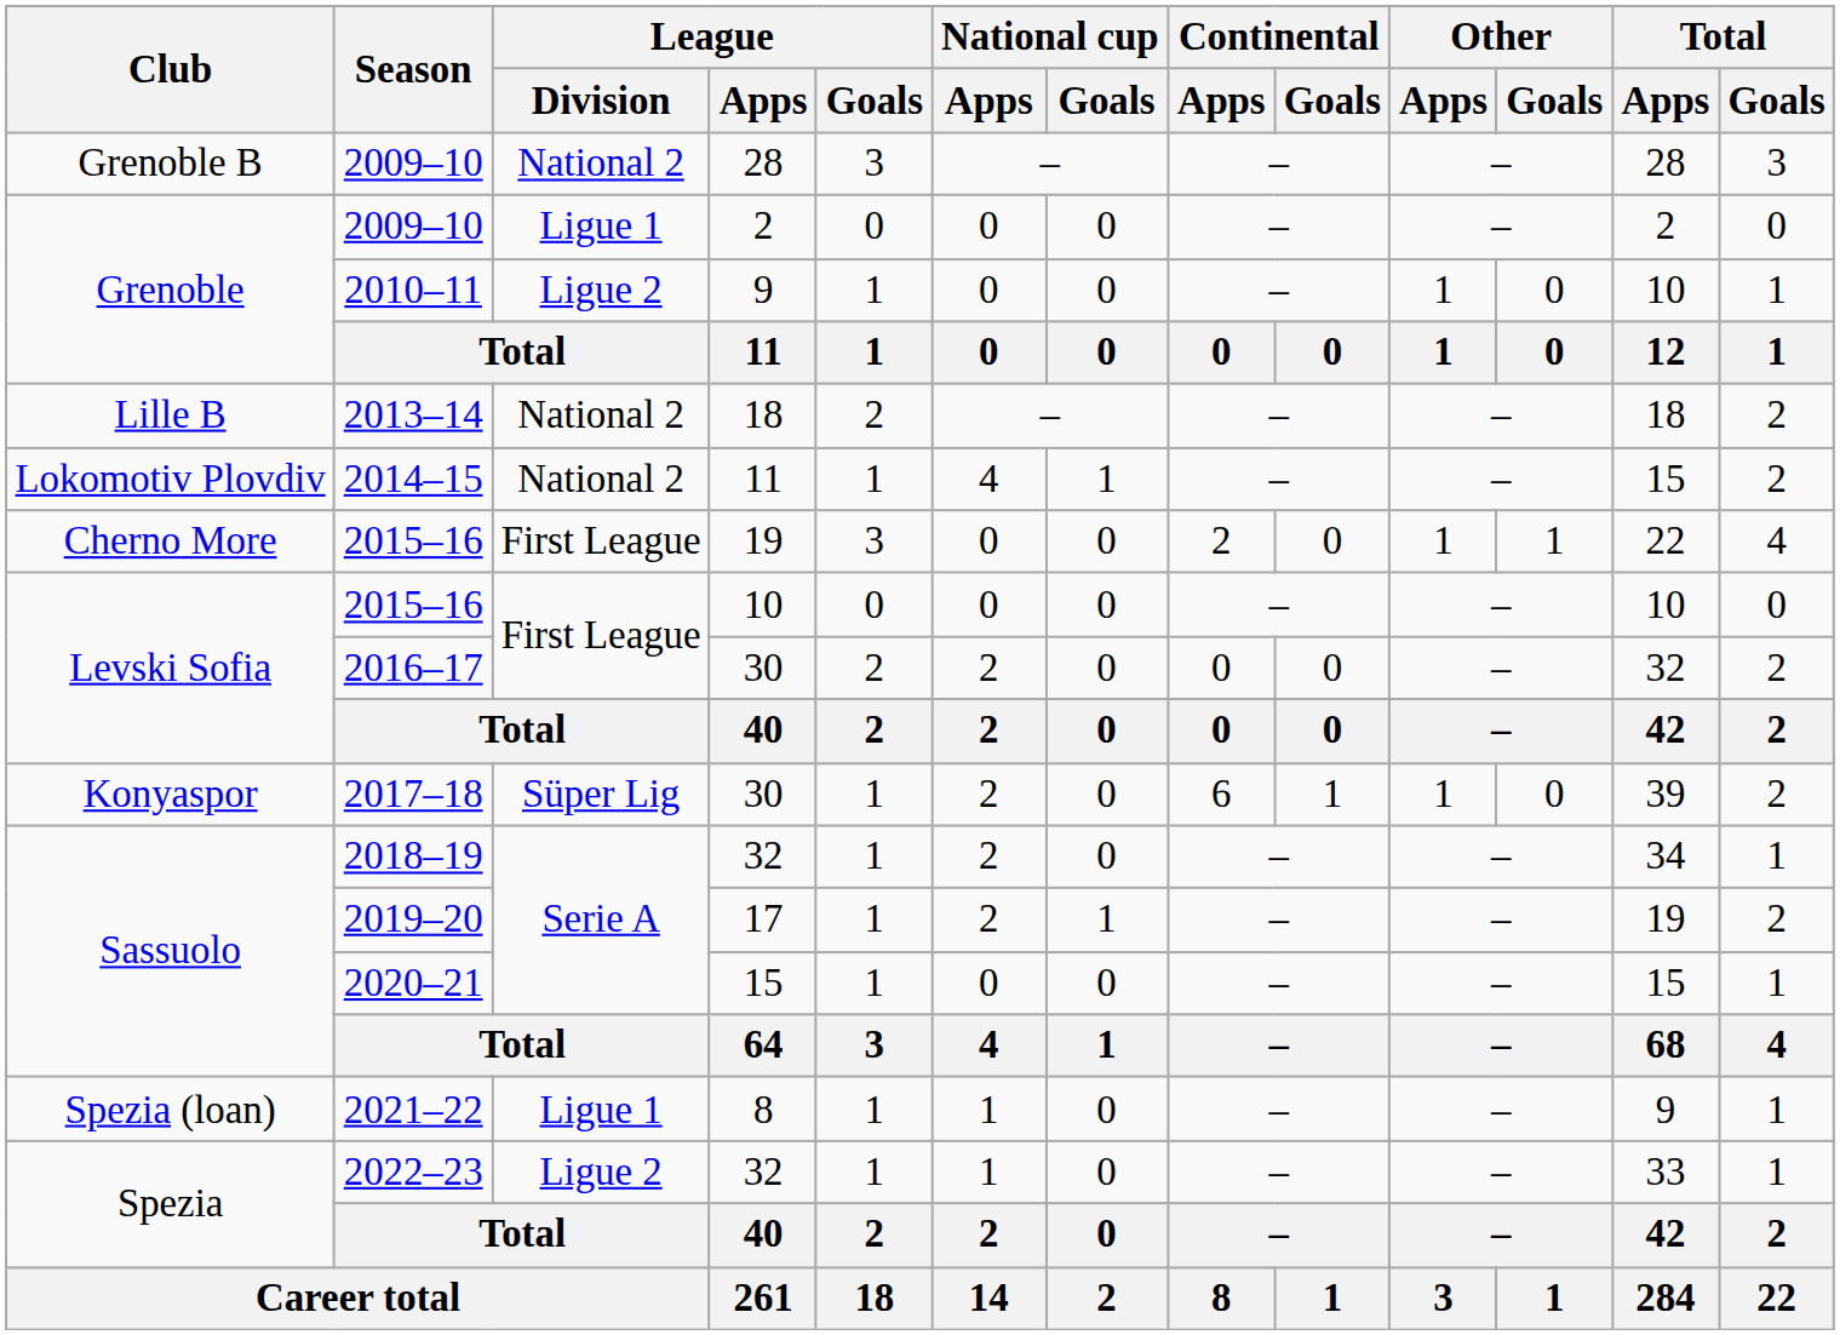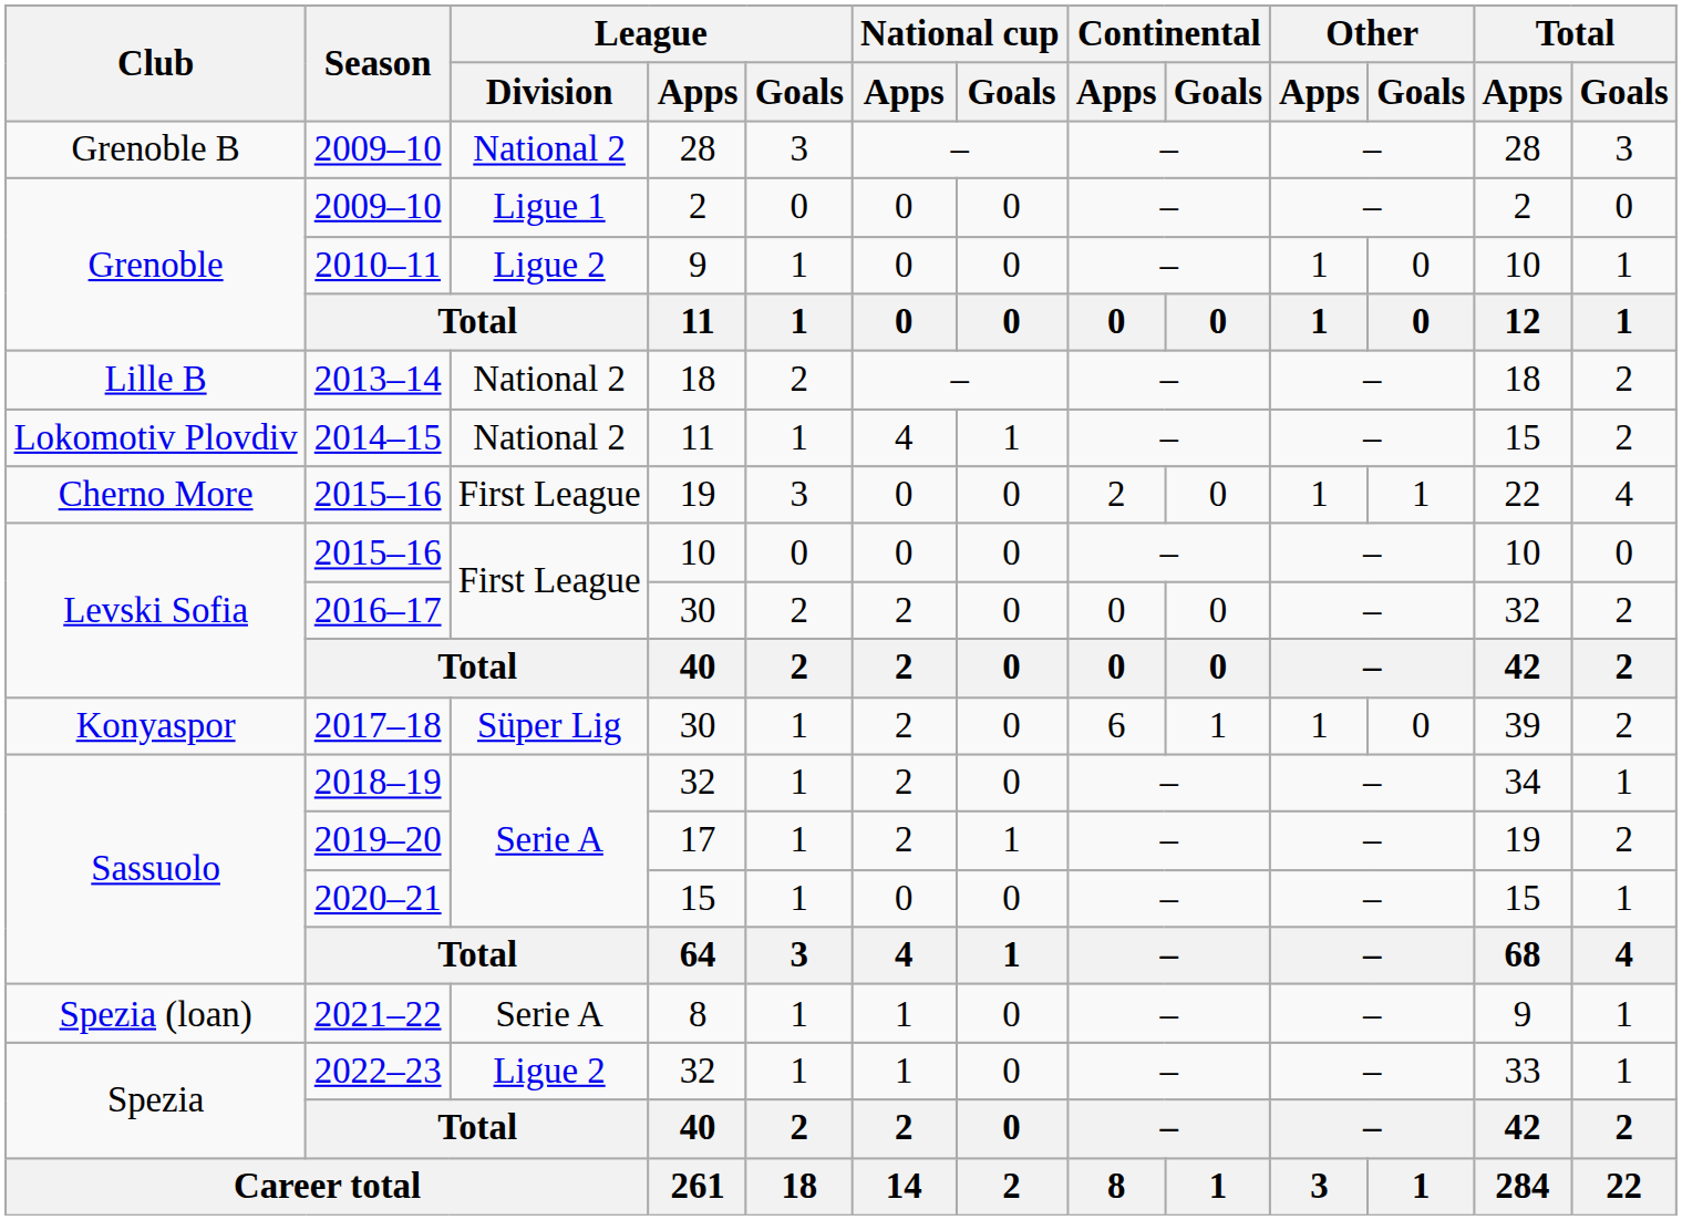2021–22 | League / Division: Ligue 1 -> Serie A
